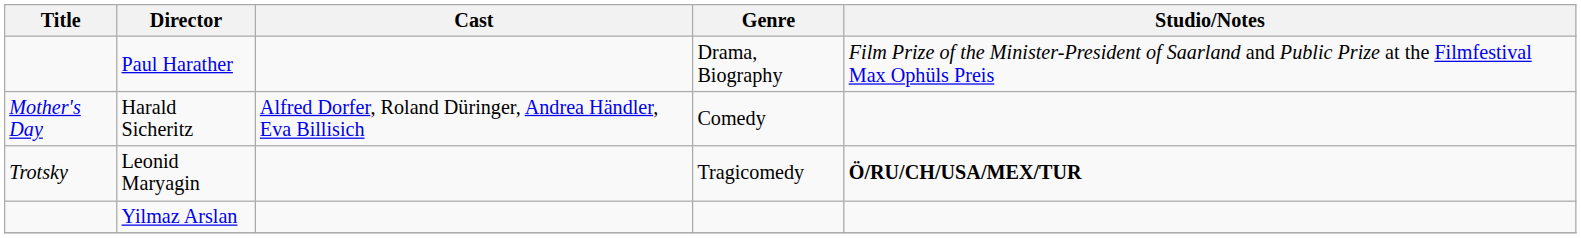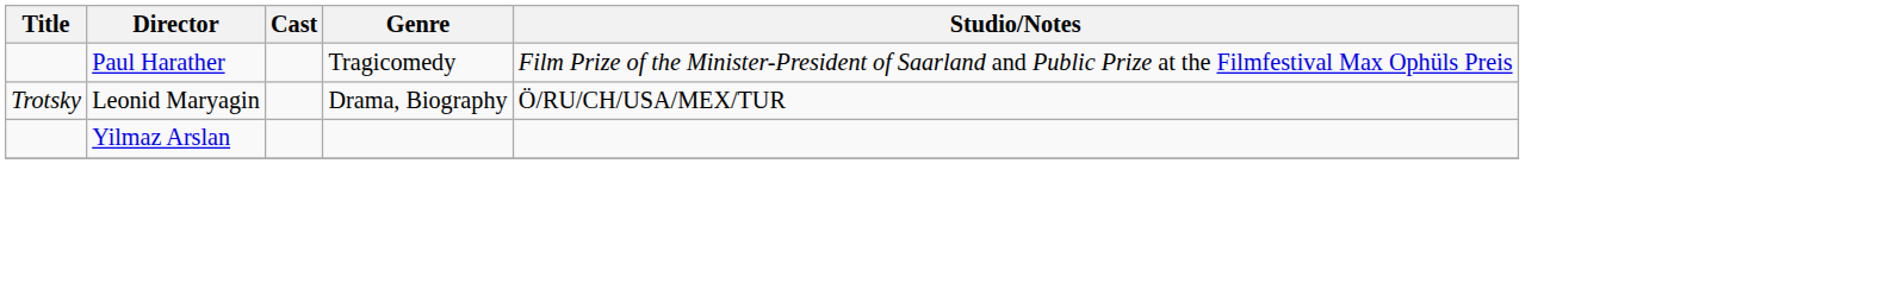Paul Harather | Genre: Drama, Biography -> Tragicomedy
- row: Mother's Day | Harald Sicheritz | Alfred Dorfer, Roland Düringer, Andrea Händler, Eva Billisich | Comedy
Leonid Maryagin | Genre: Tragicomedy -> Drama, Biography
Leonid Maryagin | Studio/Notes: bold -> normal
